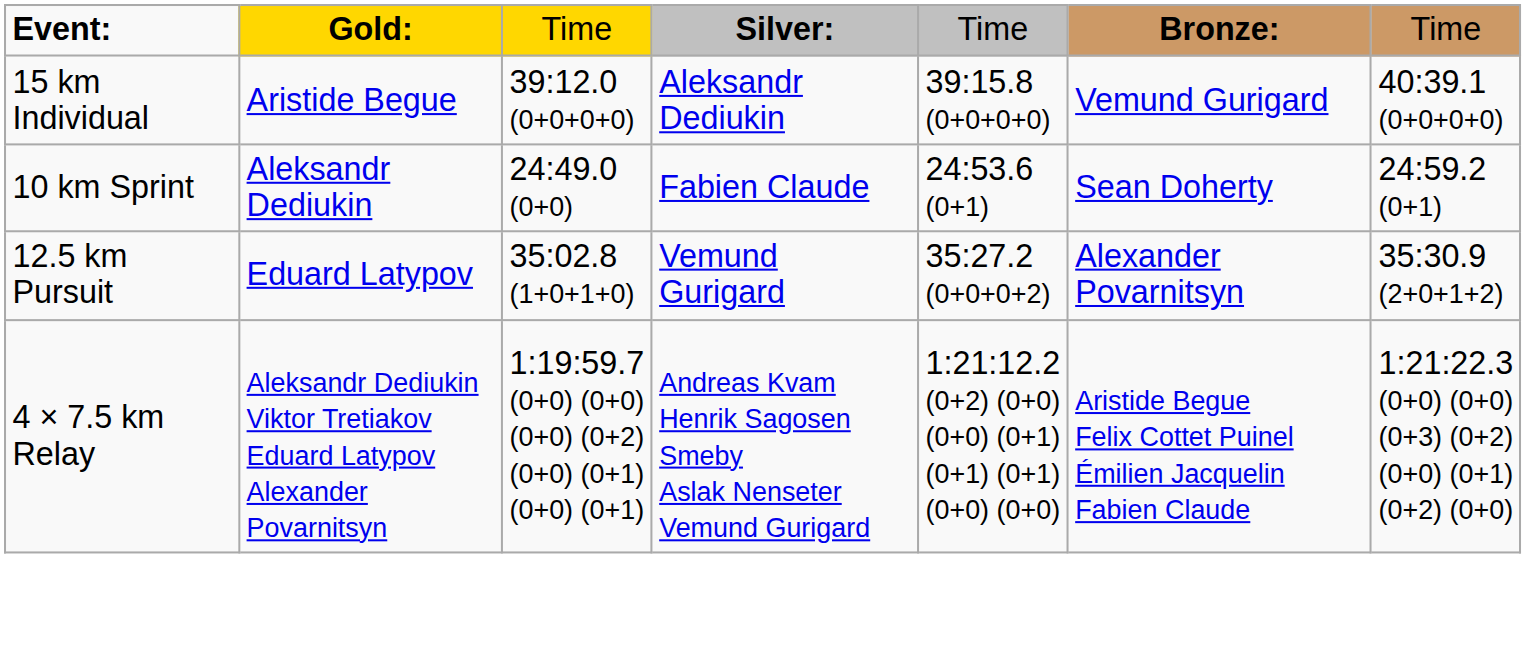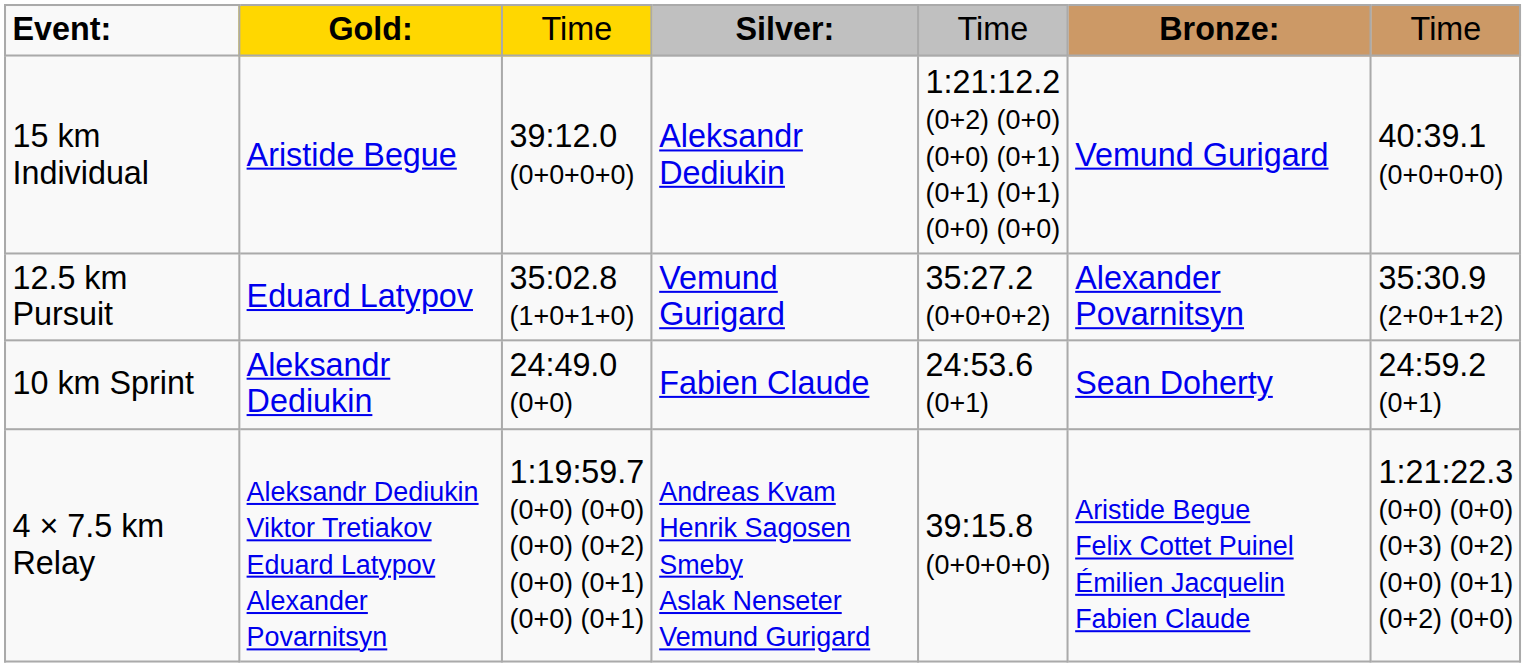15 km Individual | column 5: 39:15.8 (0+0+0+0) -> 1:21:12.2 (0+2) (0+0) (0+0) (0+1) (0+1) (0+1) (0+0) (0+0)
rows swapped: 10 km Sprint <-> 12.5 km Pursuit
4 × 7.5 km Relay | column 5: 1:21:12.2 (0+2) (0+0) (0+0) (0+1) (0+1) (0+1) (0+0) (0+0) -> 39:15.8 (0+0+0+0)
